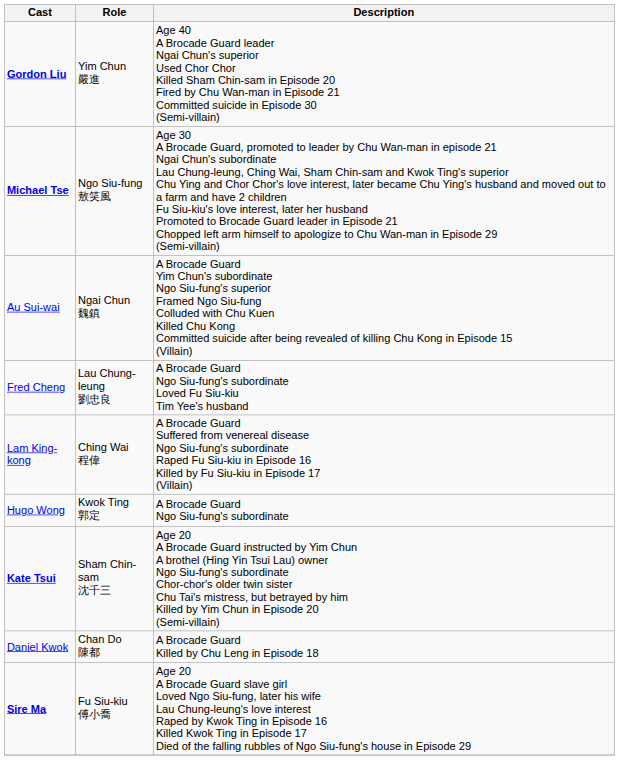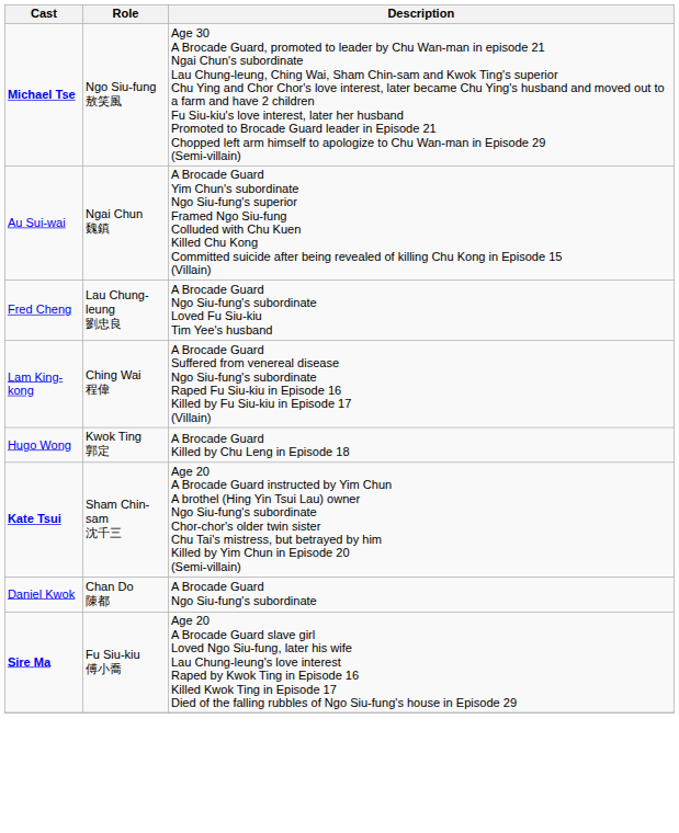- row: Gordon Liu | Yim Chun 嚴進 | Age 40 A Brocade Guard leader Ngai Chun's superior Used Chor Chor Killed Sham Chin-sam in Episode 20 Fired by Chu Wan-man in Episode 21 Committed suicide in Episode 30 (Semi-villain)
Hugo Wong | Description: A Brocade Guard Ngo Siu-fung's subordinate -> A Brocade Guard Killed by Chu Leng in Episode 18
Daniel Kwok | Description: A Brocade Guard Killed by Chu Leng in Episode 18 -> A Brocade Guard Ngo Siu-fung's subordinate
